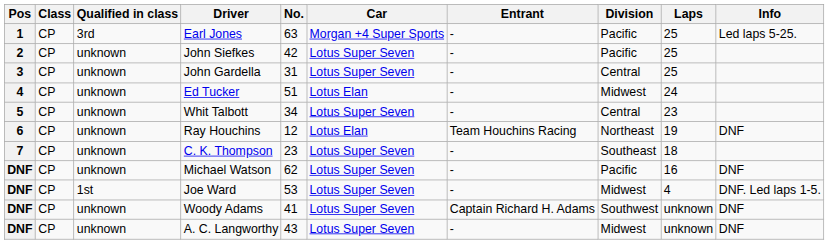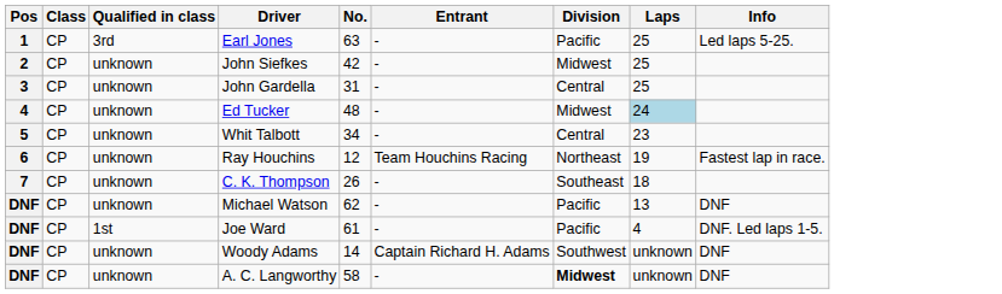- column: Car | Morgan +4 Super Sports | Lotus Super Seven | Lotus Super Seven | Lotus Elan | Lotus Super Seven | Lotus Elan | Lotus Super Seven | Lotus Super Seven | Lotus Super Seven | Lotus Super Seven | Lotus Super Seven
John Siefkes | Division: Pacific -> Midwest
Ed Tucker | No.: 51 -> 48
Ed Tucker | Laps: no background -> lightblue background
Ray Houchins | Info: DNF -> Fastest lap in race.
C. K. Thompson | No.: 23 -> 26
Michael Watson | Laps: 16 -> 13
Joe Ward | No.: 53 -> 61
Joe Ward | Division: Midwest -> Pacific
Woody Adams | No.: 41 -> 14
A. C. Langworthy | No.: 43 -> 58
A. C. Langworthy | Division: normal -> bold
